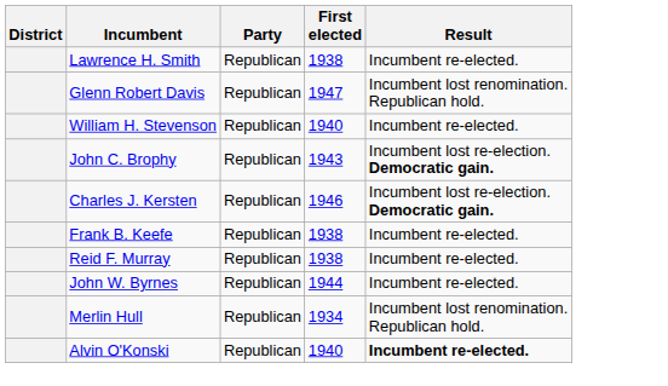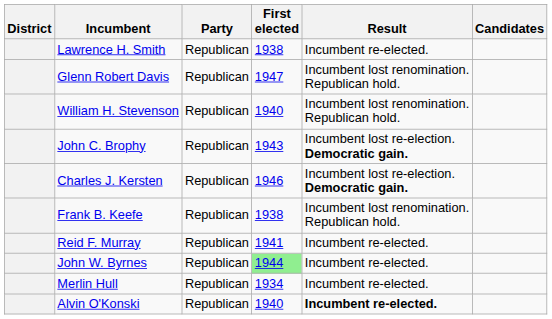+ column: Candidates
William H. Stevenson | Result: Incumbent re-elected. -> Incumbent lost renomination. Republican hold.
Frank B. Keefe | Result: Incumbent re-elected. -> Incumbent lost renomination. Republican hold.
Reid F. Murray | First elected: 1938 -> 1941
John W. Byrnes | First elected: no background -> lightgreen background
Merlin Hull | Result: Incumbent lost renomination. Republican hold. -> Incumbent re-elected.
